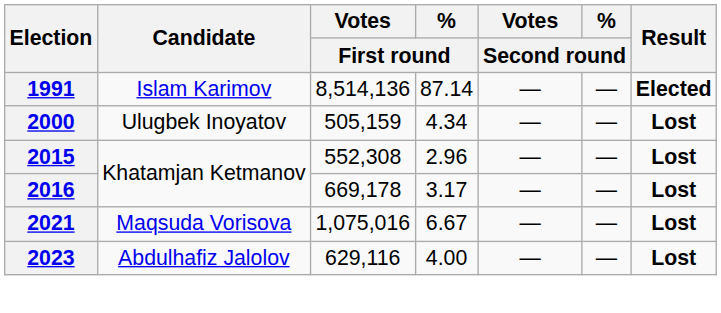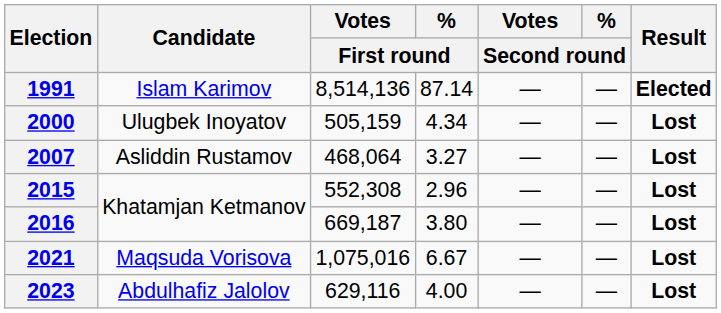+ row: 2007 | Asliddin Rustamov | 468,064 | 3.27 | — | — | Lost
2016 | Votes / First round: 669,178 -> 669,187
2016 | % / First round: 3.17 -> 3.80
